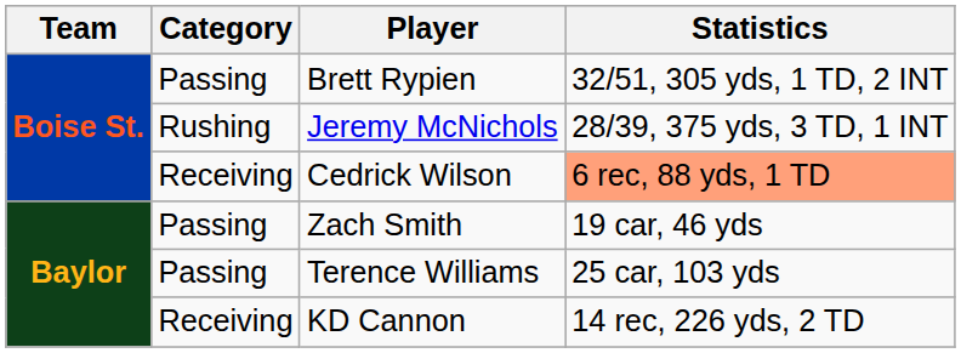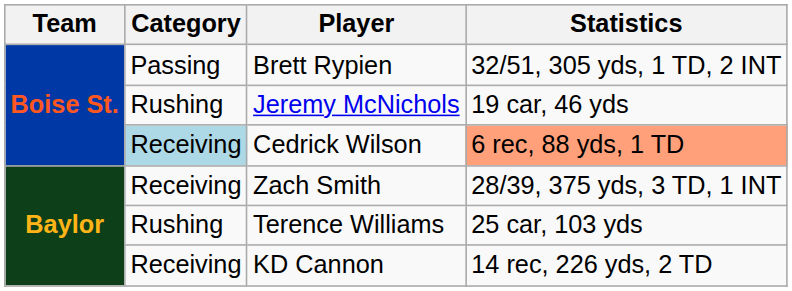Jeremy McNichols | Statistics: 28/39, 375 yds, 3 TD, 1 INT -> 19 car, 46 yds
Cedrick Wilson | Category: no background -> lightblue background
Zach Smith | Category: Passing -> Receiving
Zach Smith | Statistics: 19 car, 46 yds -> 28/39, 375 yds, 3 TD, 1 INT
Terence Williams | Category: Passing -> Rushing
